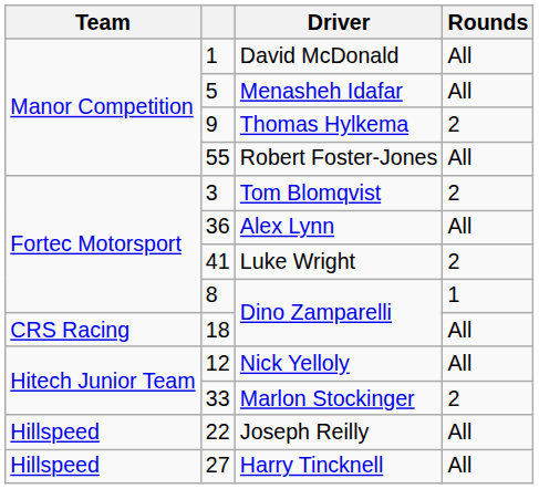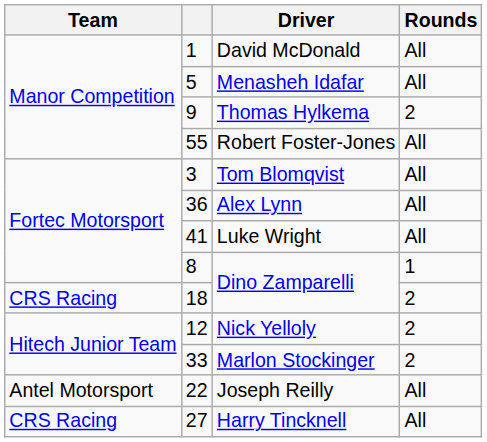Tom Blomqvist | Rounds: 2 -> All
Luke Wright | Rounds: 2 -> All
18 / Dino Zamparelli | Rounds: All -> 2
Nick Yelloly | Rounds: All -> 2
Joseph Reilly | Team: Hillspeed -> Antel Motorsport
Harry Tincknell | Team: Hillspeed -> CRS Racing
